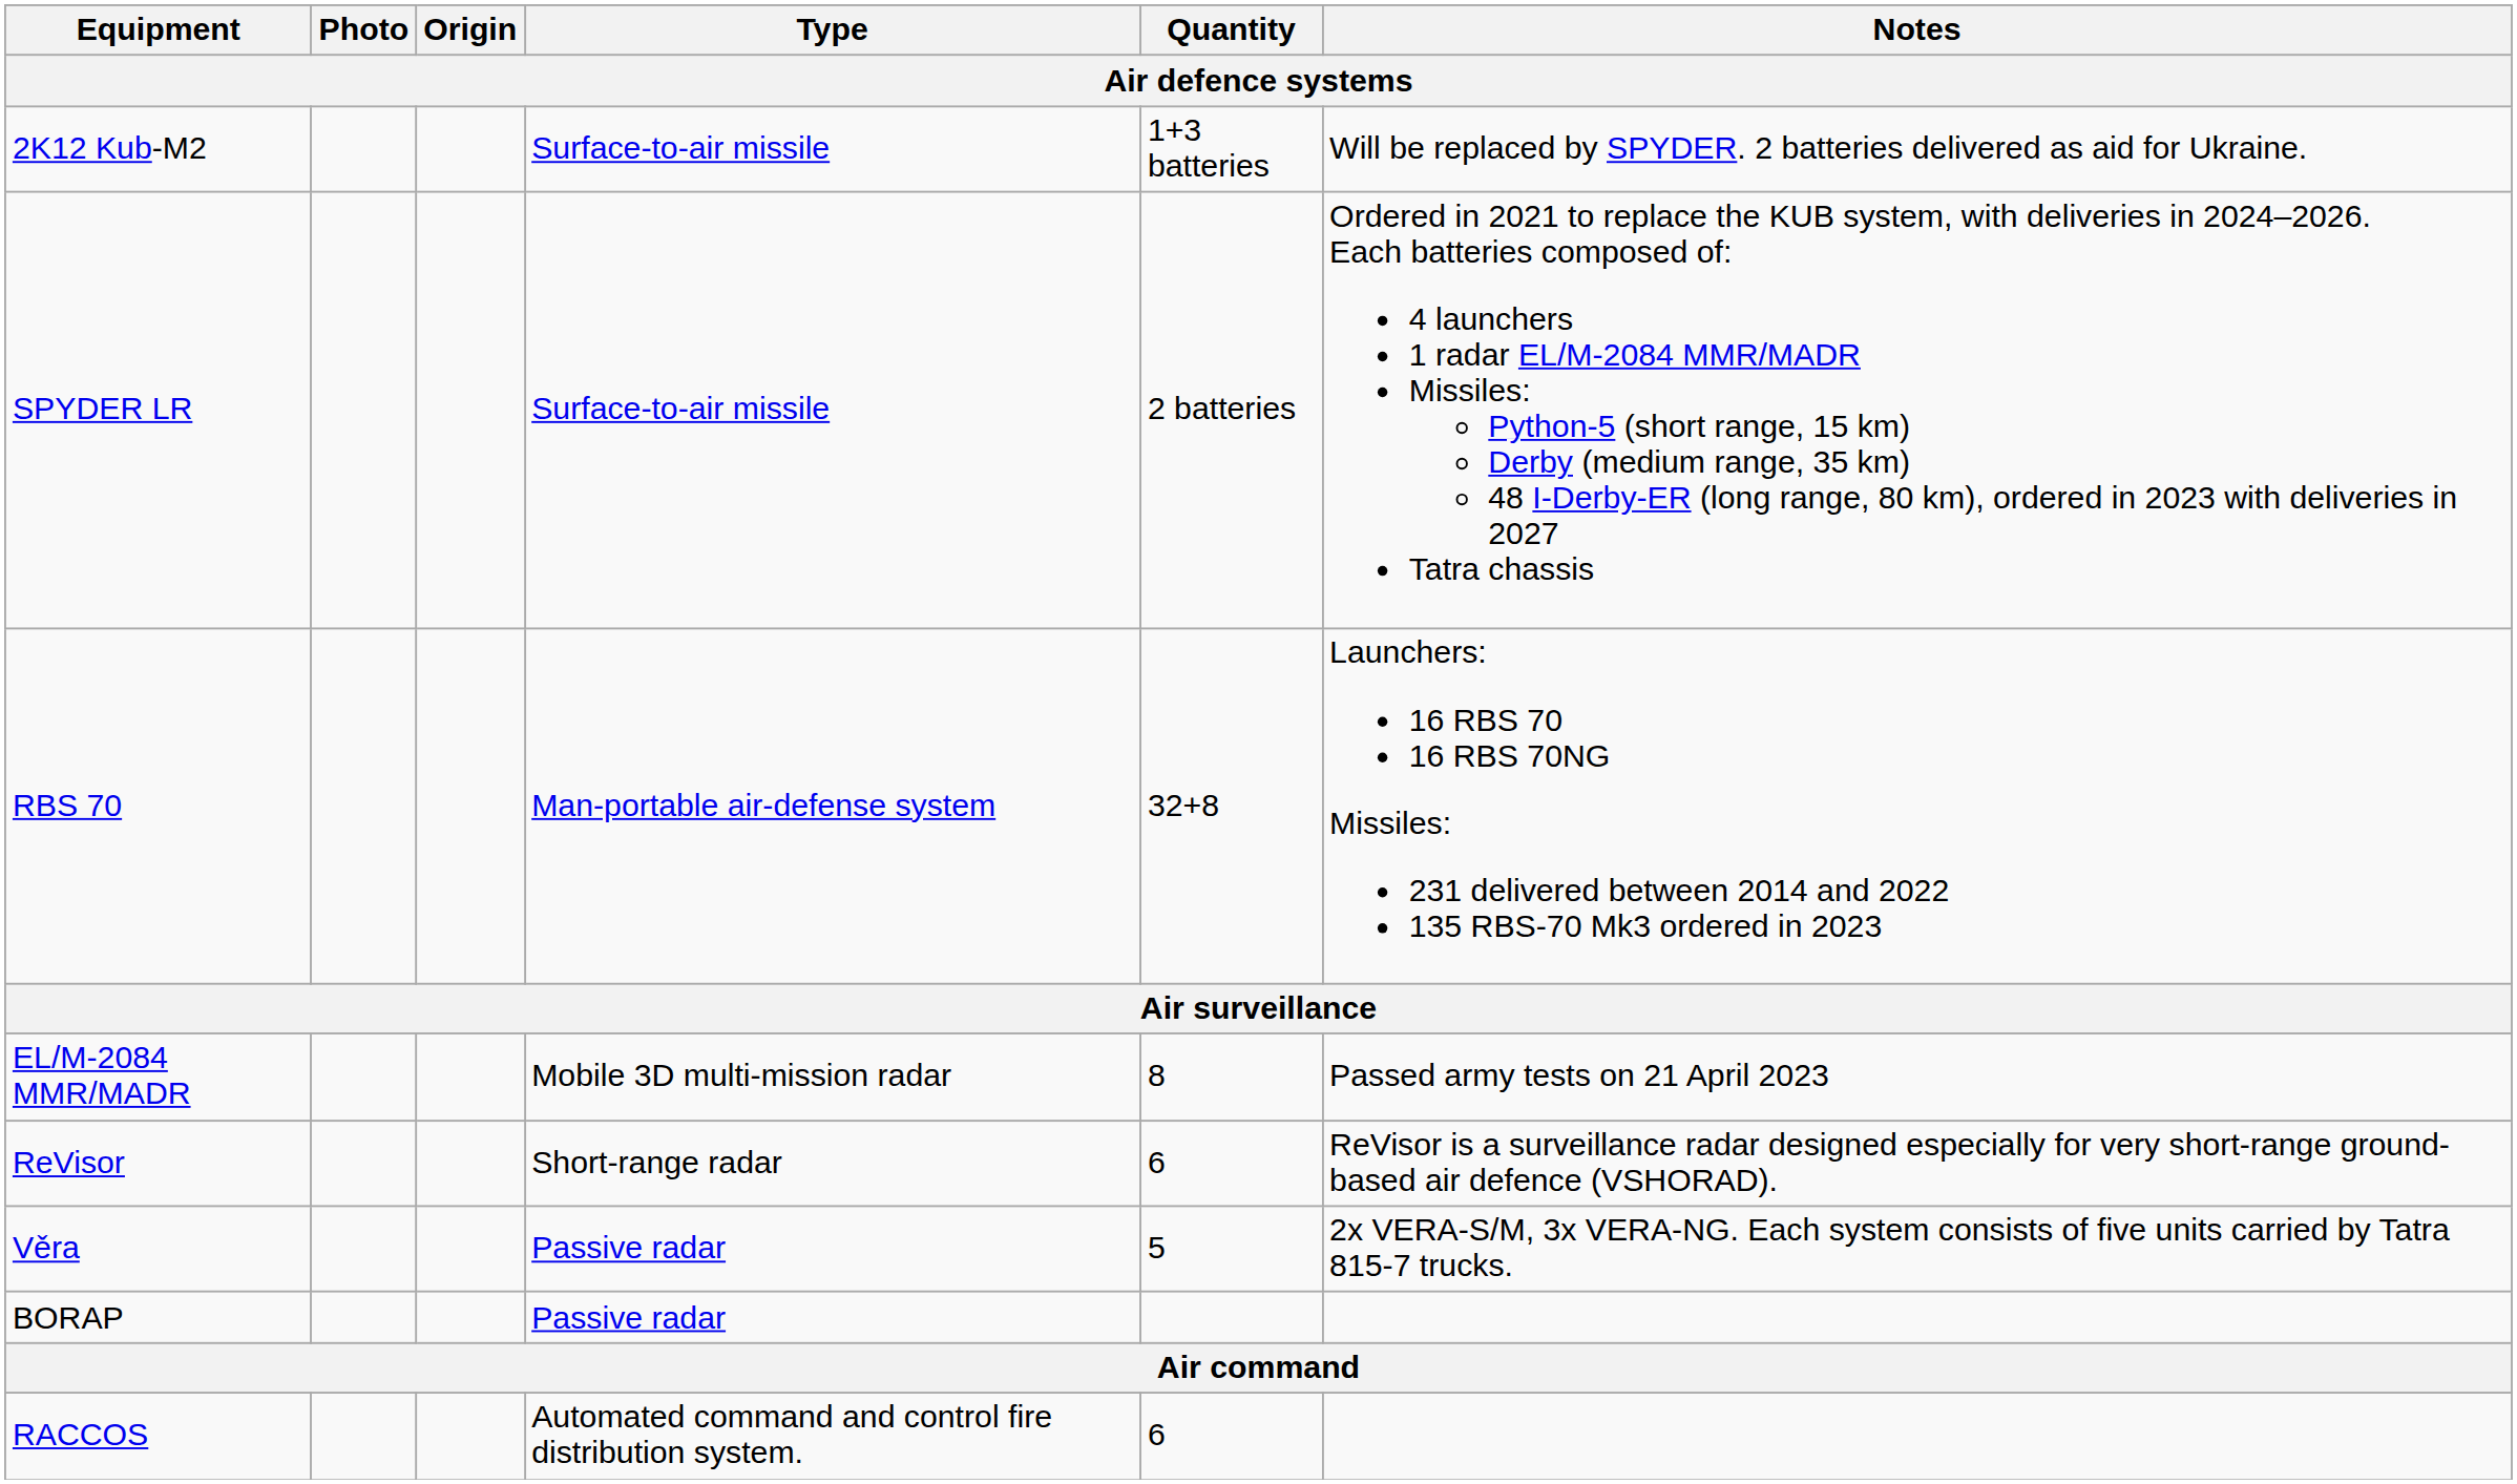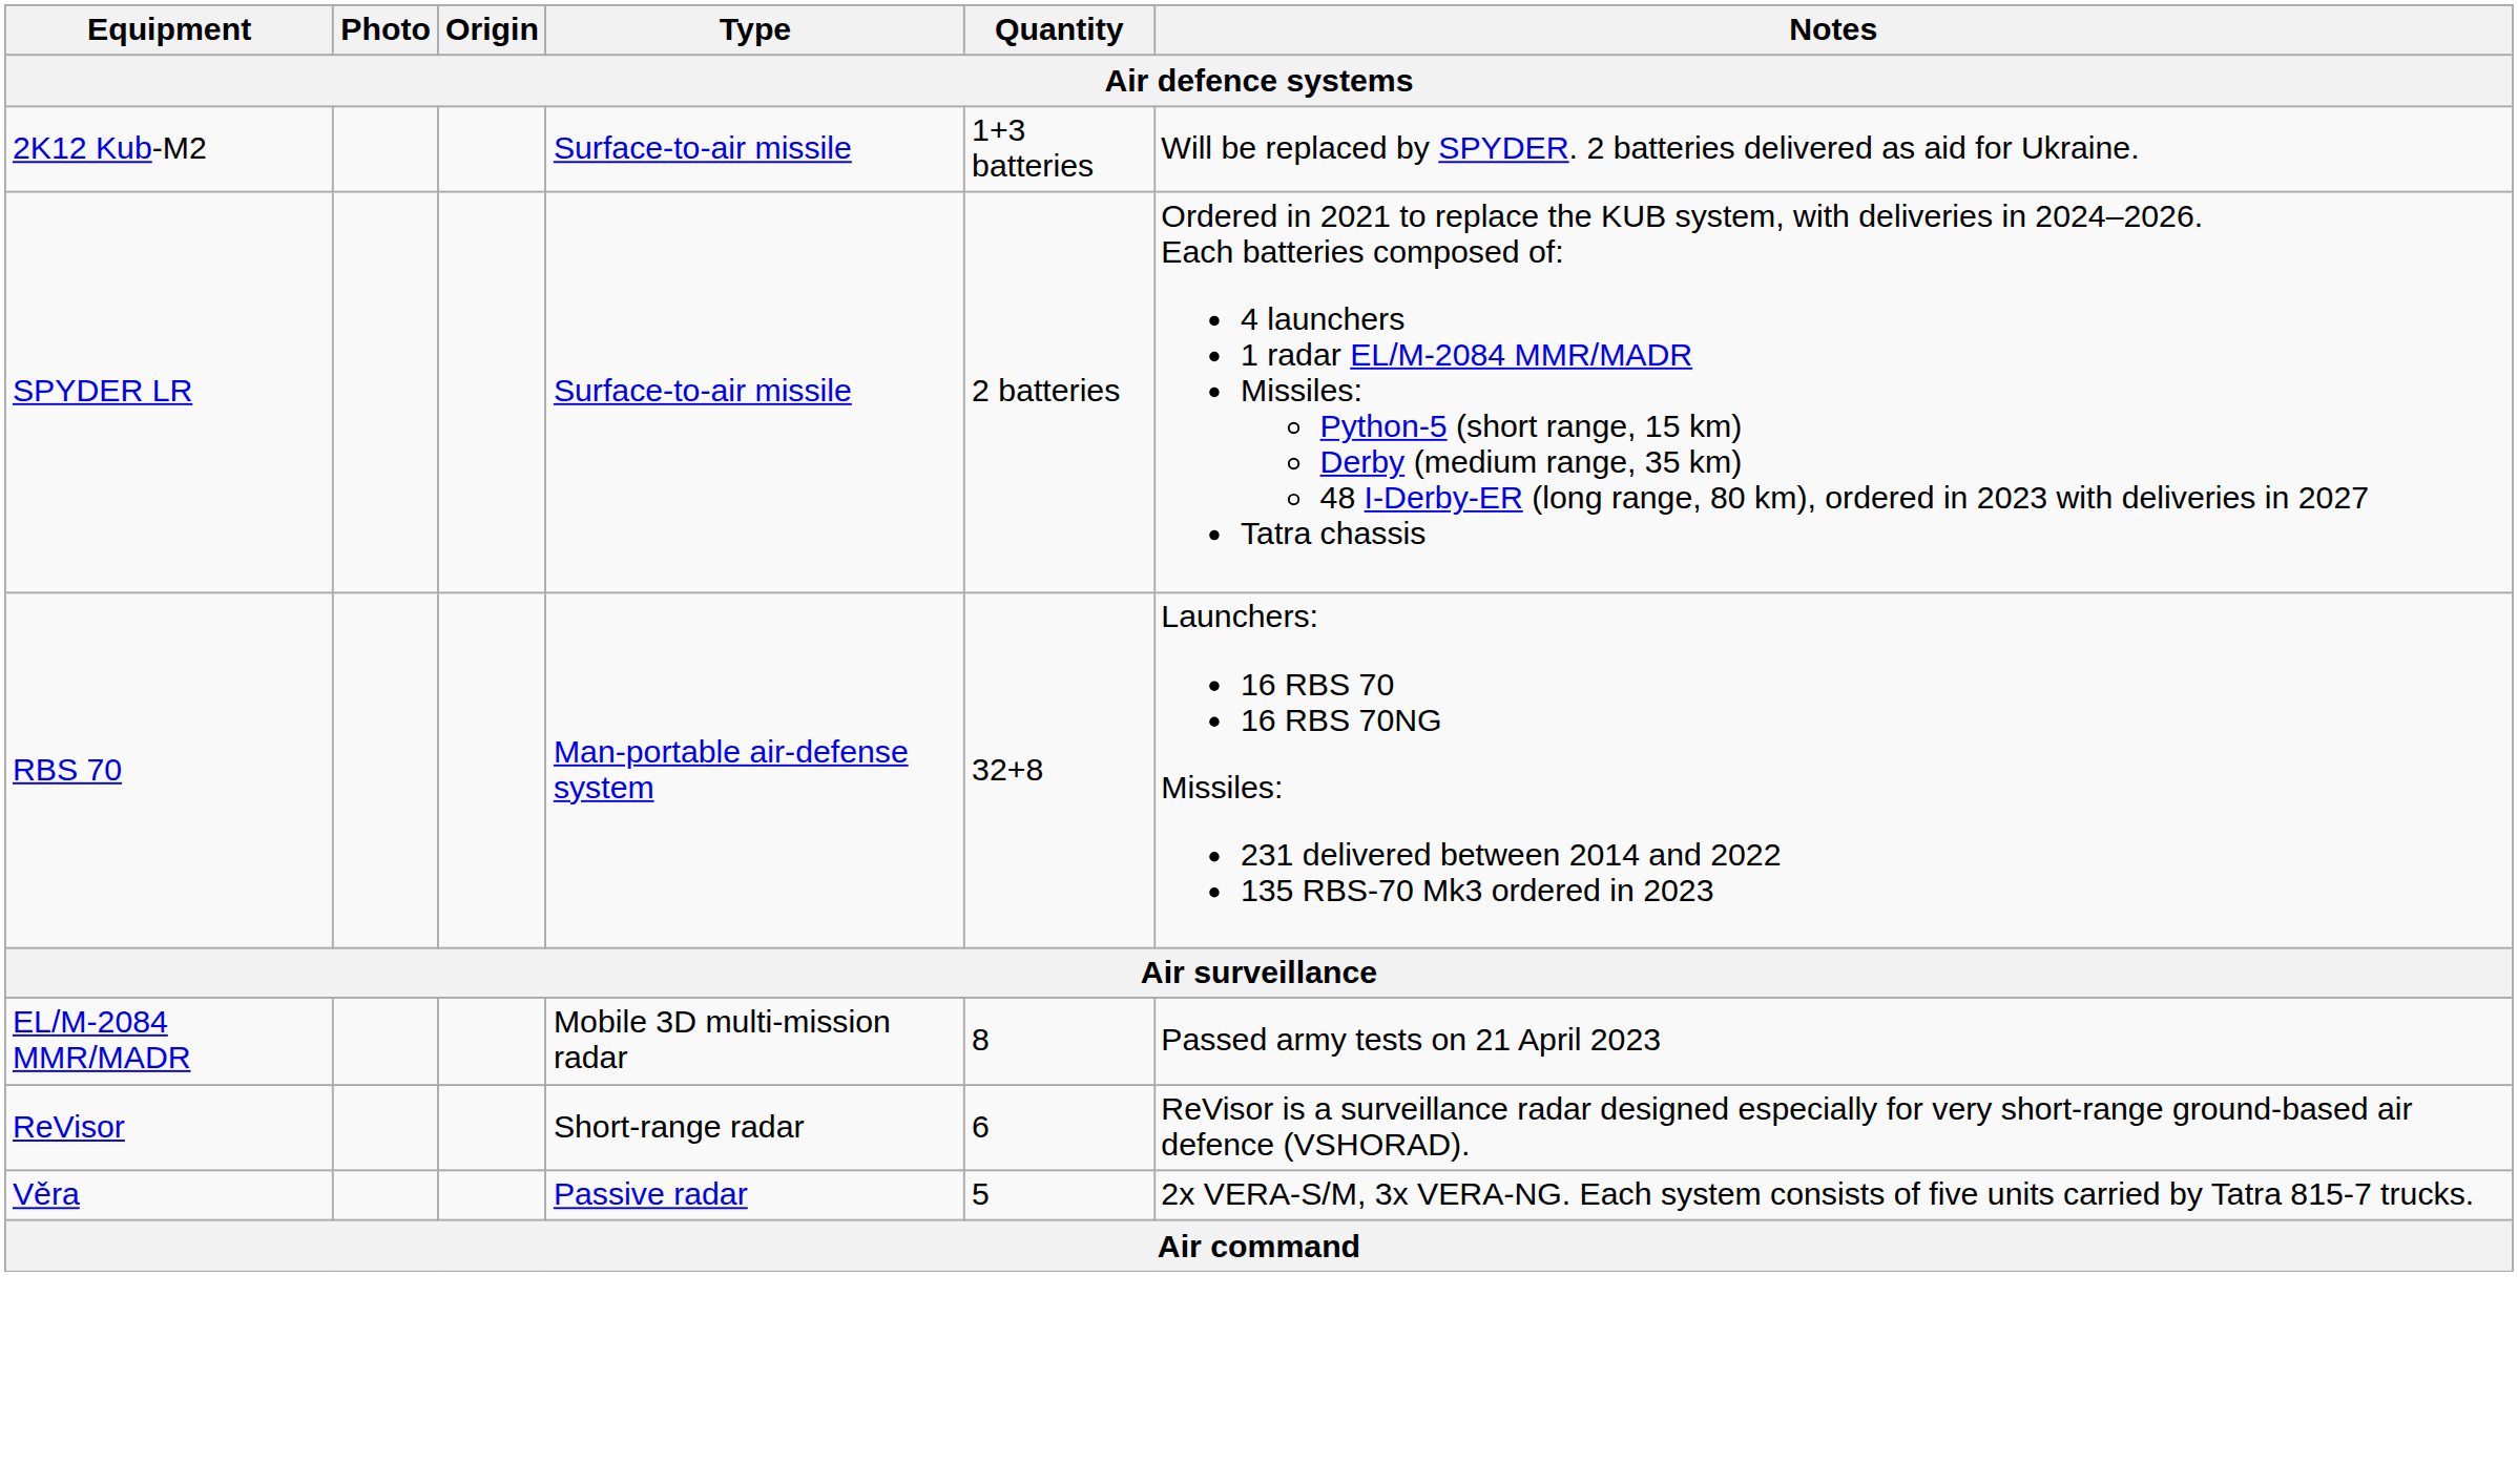- row: BORAP | Passive radar
- row: RACCOS | Automated command and control fire distribution system. | 6
